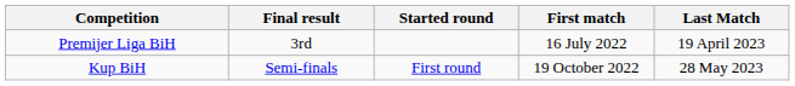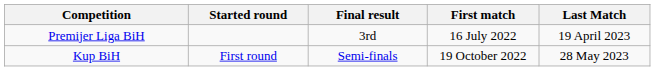columns swapped: Started round <-> Final result
